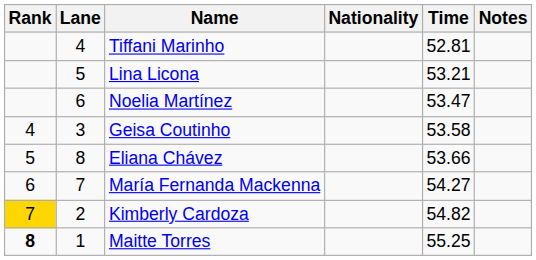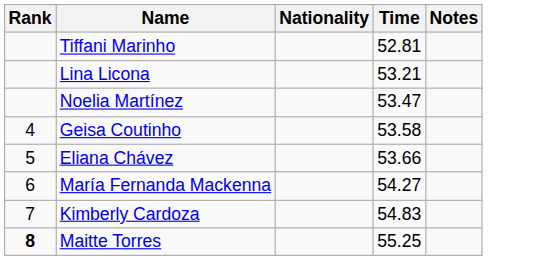- column: Lane | 4 | 5 | 6 | 3 | 8 | 7 | 2 | 1
Kimberly Cardoza | Rank: gold background -> no background
Kimberly Cardoza | Time: 54.82 -> 54.83
